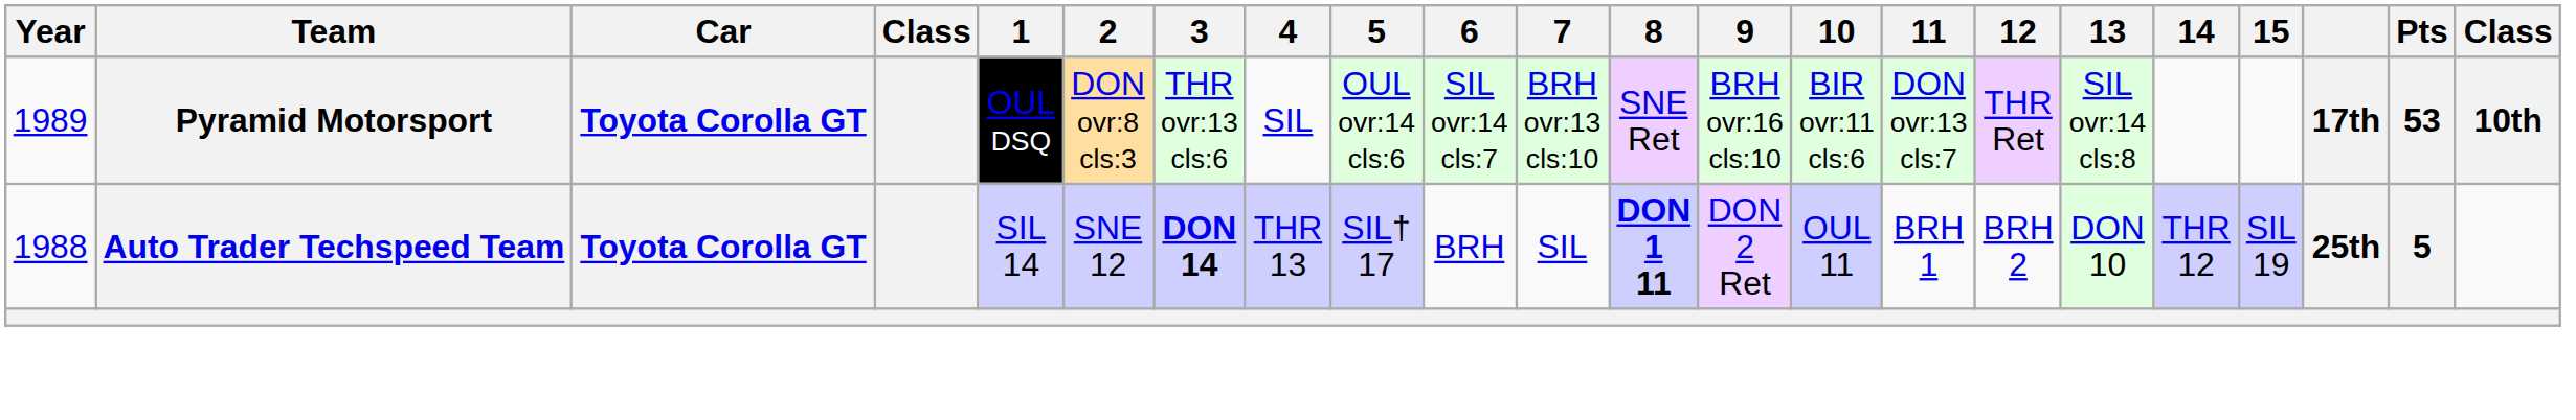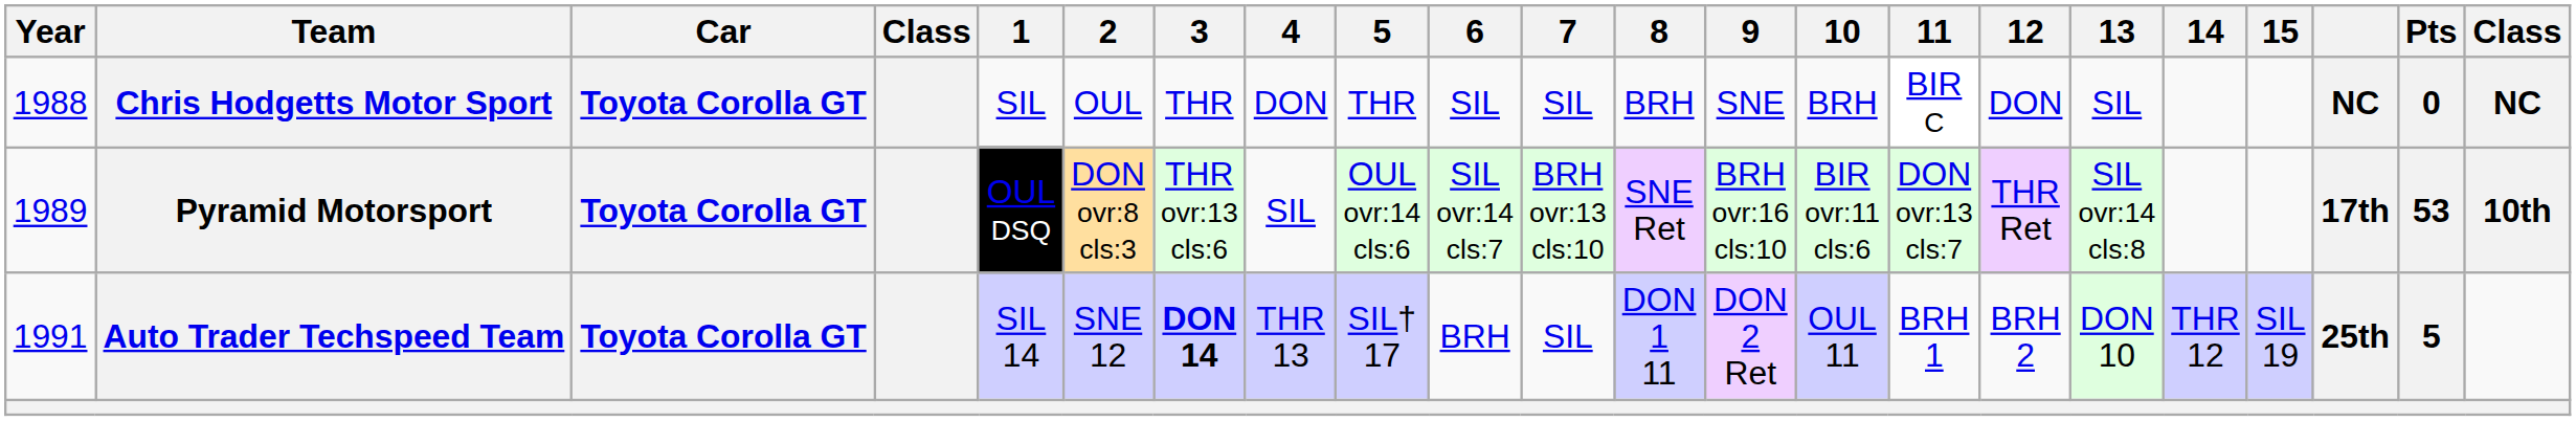+ row: 1988 | Chris Hodgetts Motor Sport | Toyota Corolla GT | SIL | OUL | THR | DON | THR | SIL | SIL | BRH | SNE | BRH | BIR C | DON | SIL | NC | 0 | NC
Auto Trader Techspeed Team | Year: 1988 -> 1991
Auto Trader Techspeed Team | 8: bold -> normal
